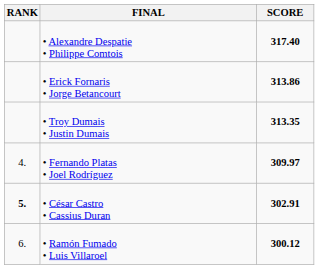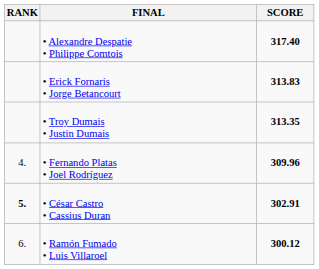• Erick Fornaris • Jorge Betancourt | SCORE: 313.86 -> 313.83
• Fernando Platas • Joel Rodríguez | SCORE: 309.97 -> 309.96
